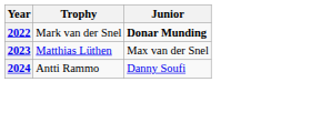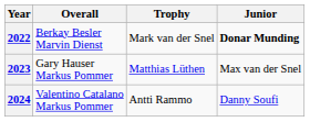+ column: Overall | Berkay Besler Marvin Dienst | Gary Hauser Markus Pommer | Valentino Catalano Markus Pommer
